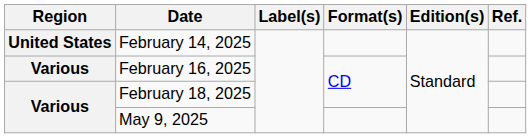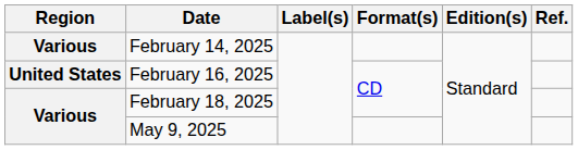February 14, 2025 | Region: United States -> Various
February 16, 2025 | Region: Various -> United States
